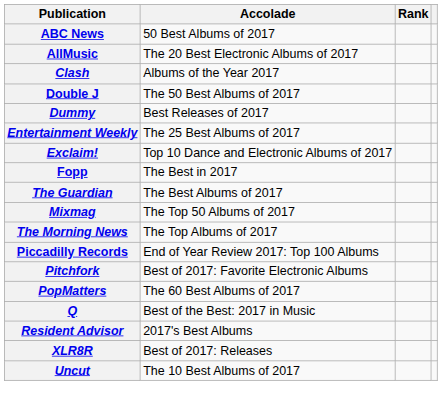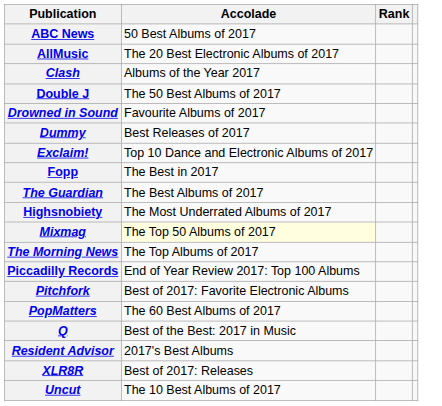+ row: Drowned in Sound | Favourite Albums of 2017
- row: Entertainment Weekly | The 25 Best Albums of 2017
+ row: Highsnobiety | The Most Underrated Albums of 2017
Mixmag | Accolade: no background -> lightyellow background
